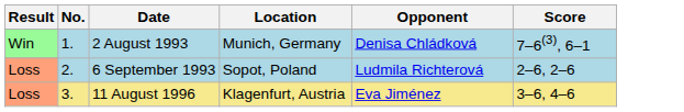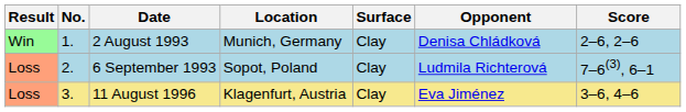+ column: Surface | Clay | Clay | Clay
2 August 1993 | Score: 7–6(3), 6–1 -> 2–6, 2–6
6 September 1993 | Score: 2–6, 2–6 -> 7–6(3), 6–1
